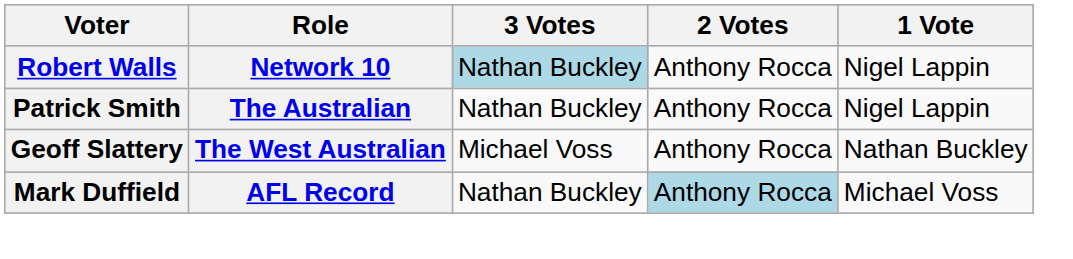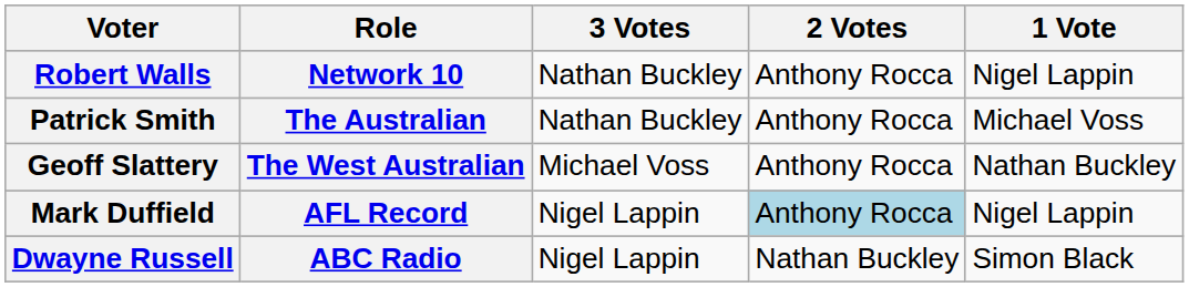Robert Walls | 3 Votes: lightblue background -> no background
Patrick Smith | 1 Vote: Nigel Lappin -> Michael Voss
Mark Duffield | 3 Votes: Nathan Buckley -> Nigel Lappin
Mark Duffield | 1 Vote: Michael Voss -> Nigel Lappin
+ row: Dwayne Russell | ABC Radio | Nigel Lappin | Nathan Buckley | Simon Black
